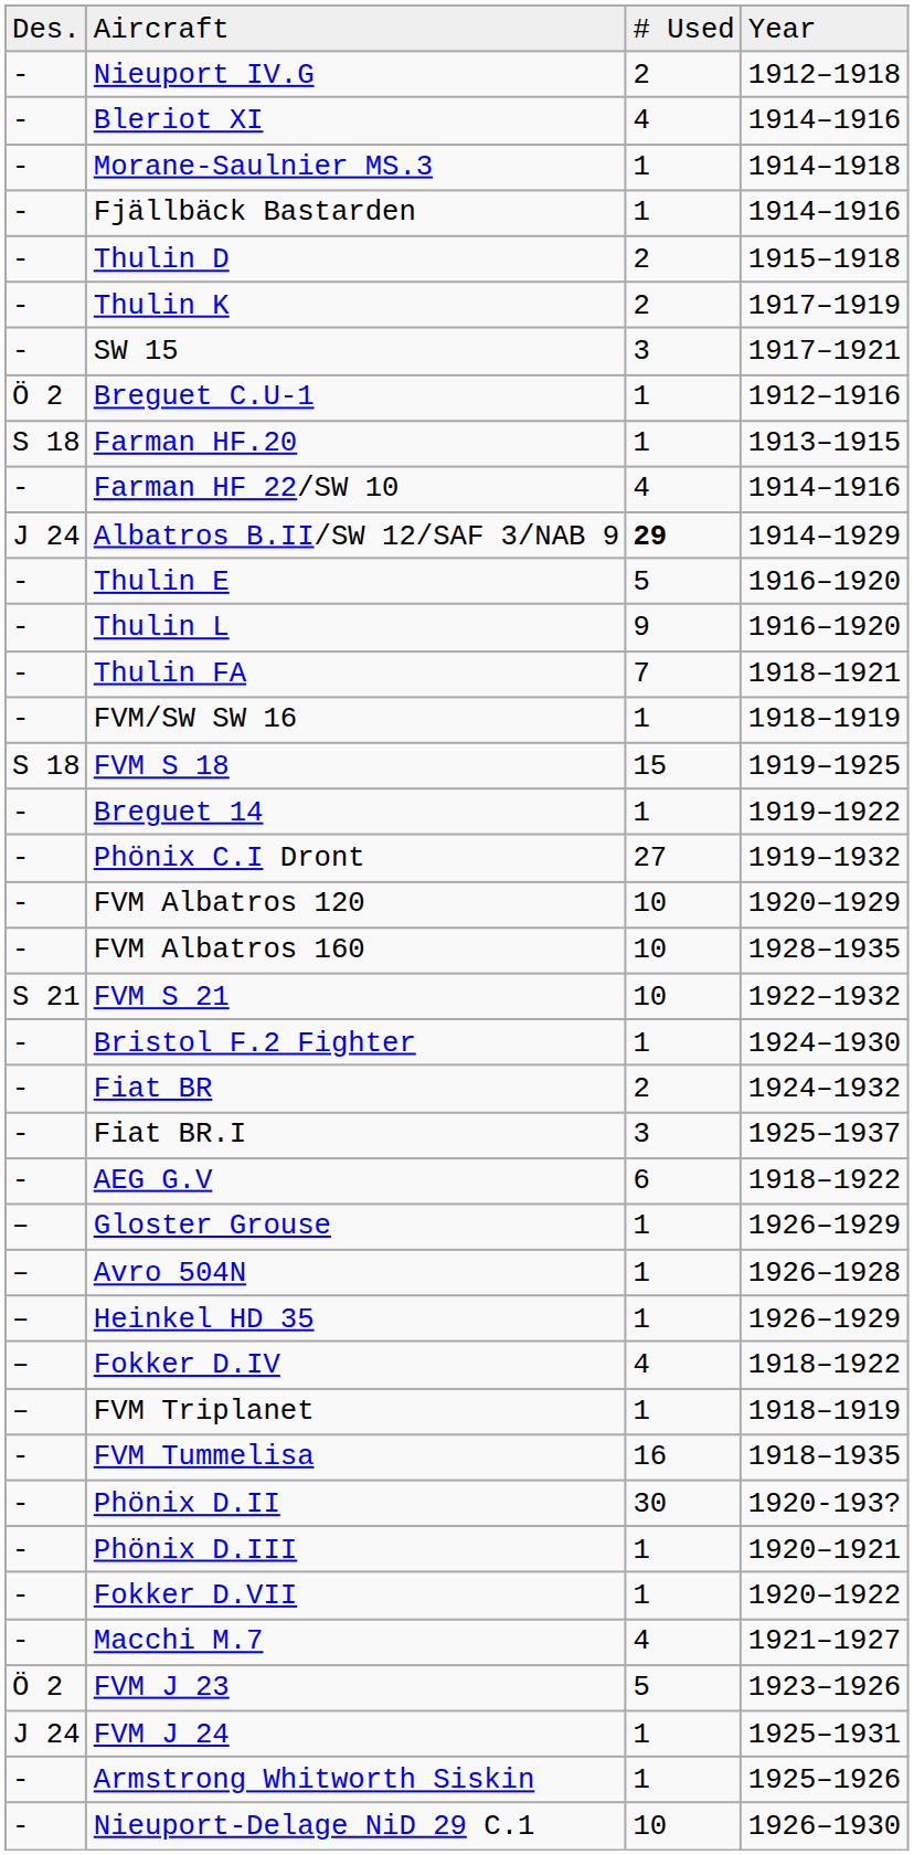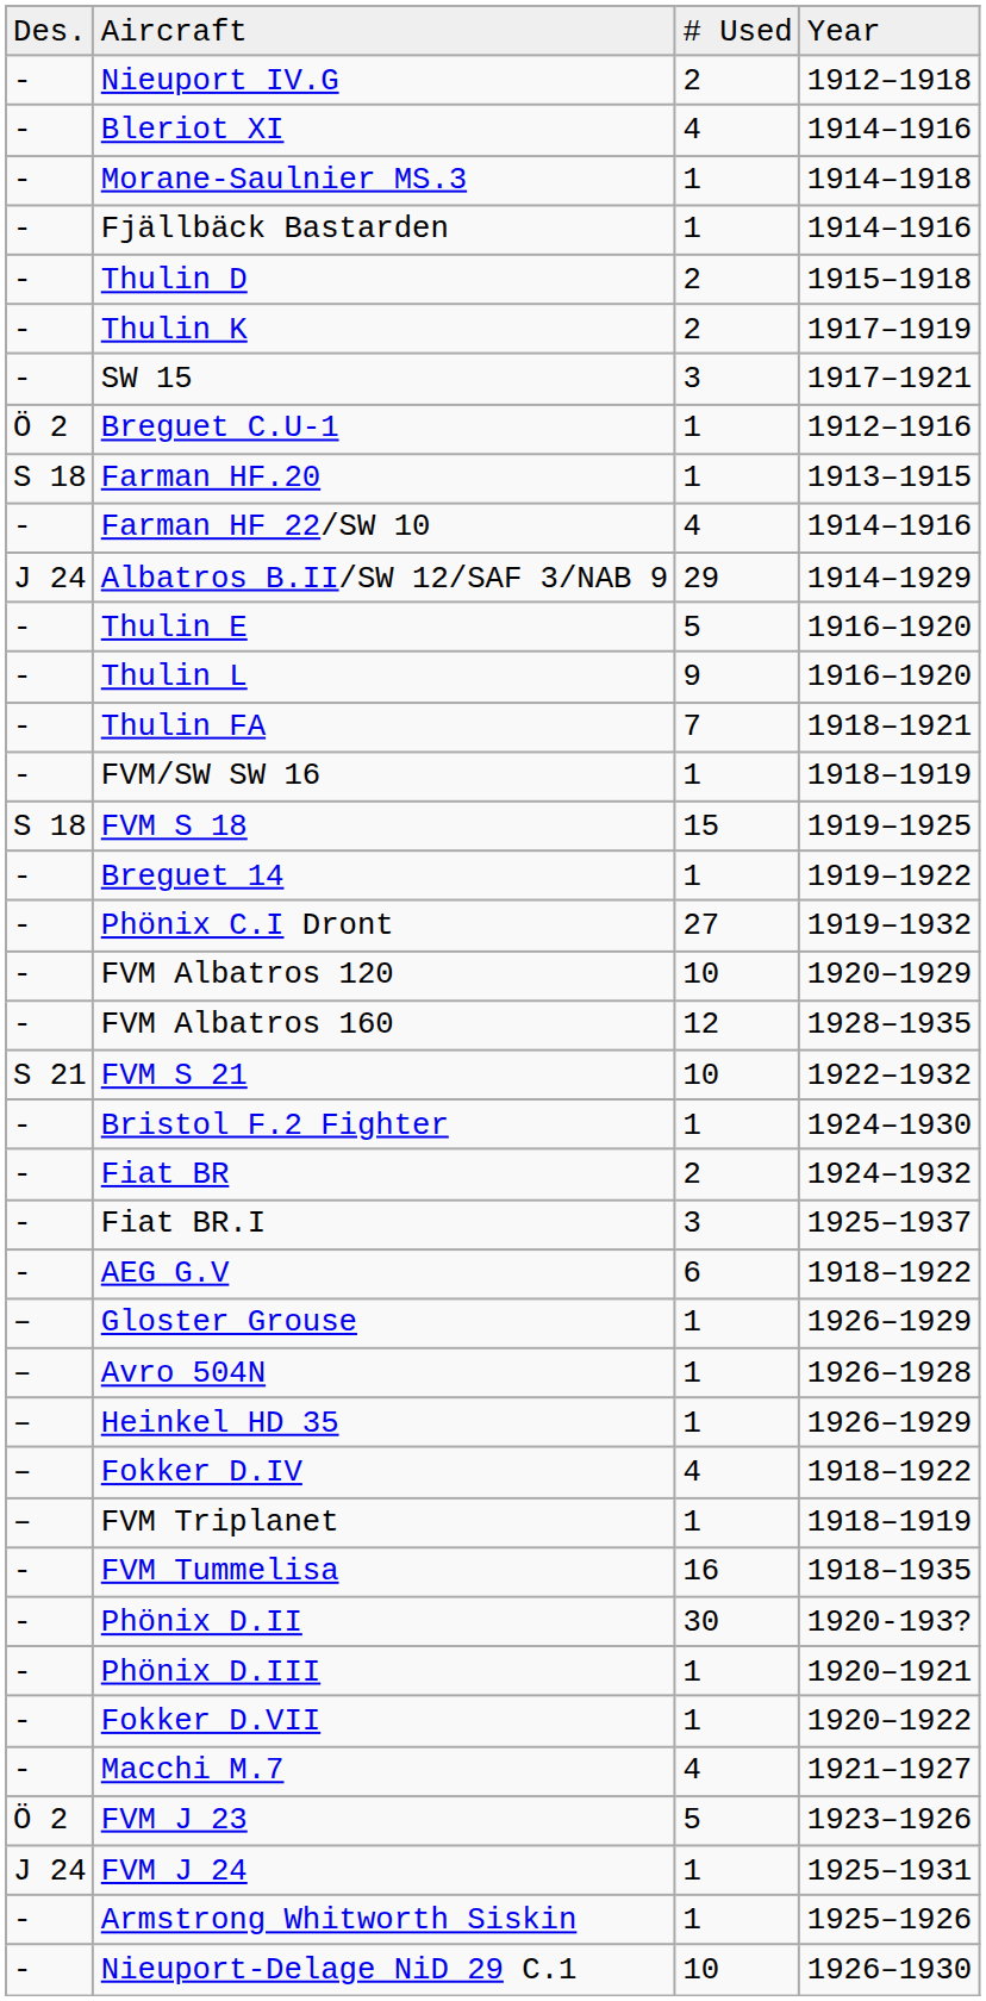Albatros B.II/SW 12/SAF 3/NAB 9 | column 3: bold -> normal
FVM Albatros 160 | column 3: 10 -> 12
